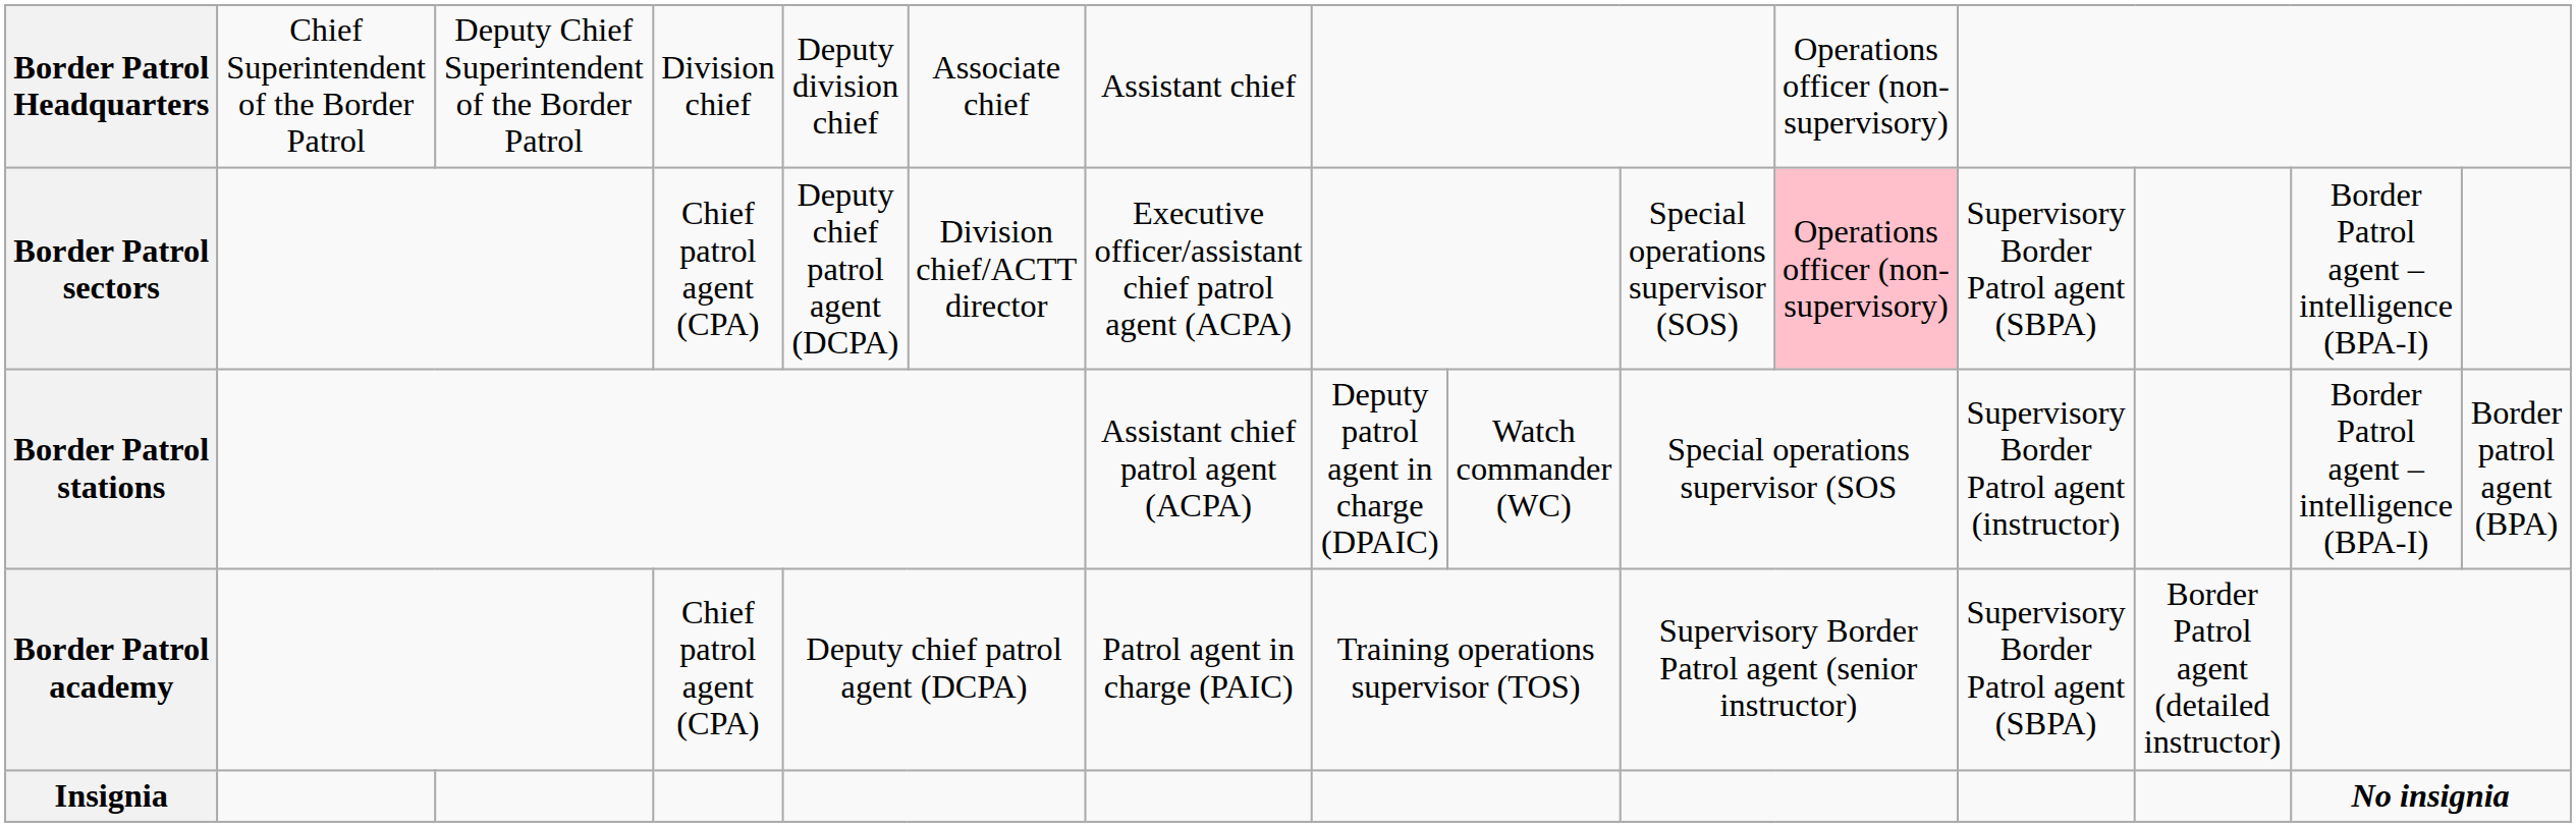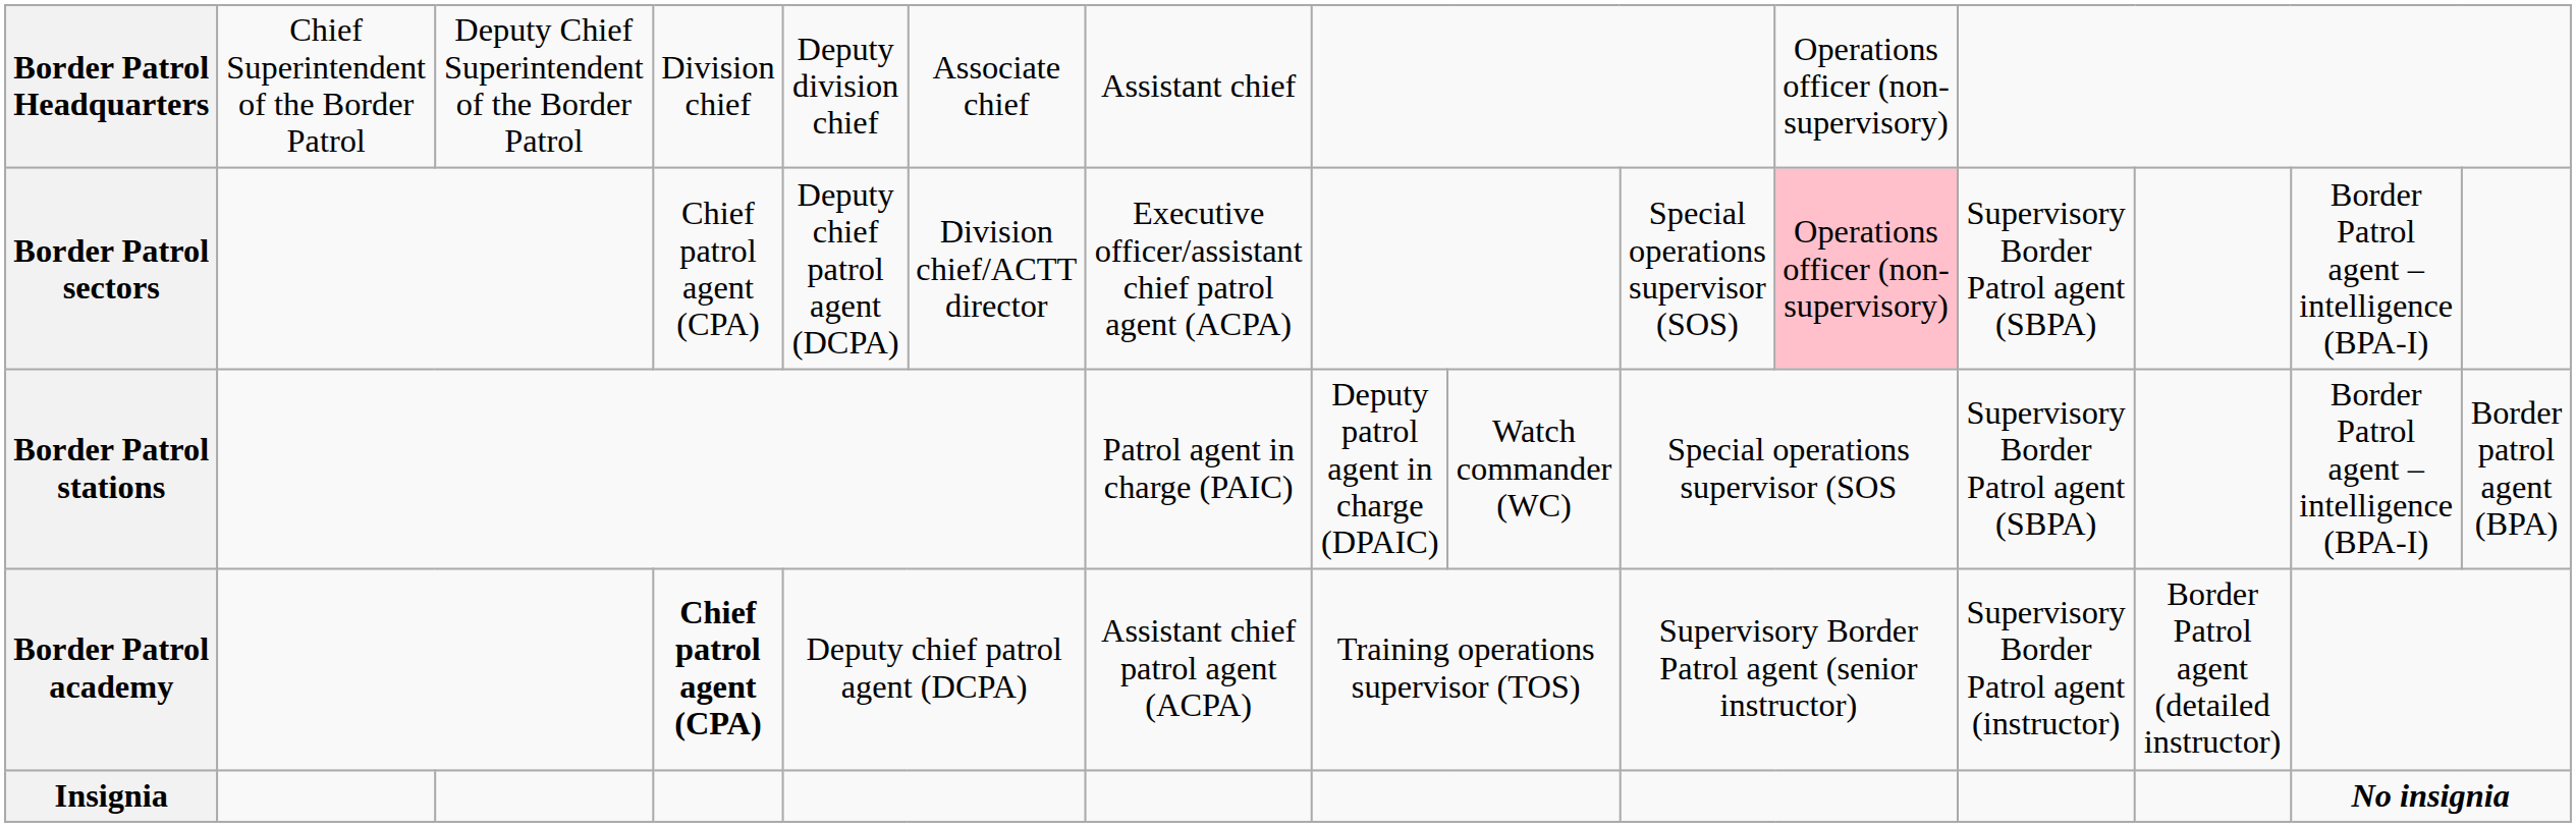Border Patrol stations | column 7: Assistant chief patrol agent (ACPA) -> Patrol agent in charge (PAIC)
Border Patrol stations | column 12: Supervisory Border Patrol agent (instructor) -> Supervisory Border Patrol agent (SBPA)
Border Patrol academy | column 4: normal -> bold
Border Patrol academy | column 7: Patrol agent in charge (PAIC) -> Assistant chief patrol agent (ACPA)
Border Patrol academy | column 12: Supervisory Border Patrol agent (SBPA) -> Supervisory Border Patrol agent (instructor)
